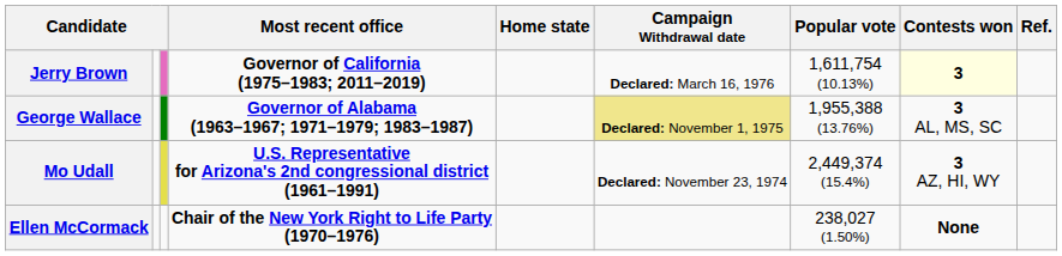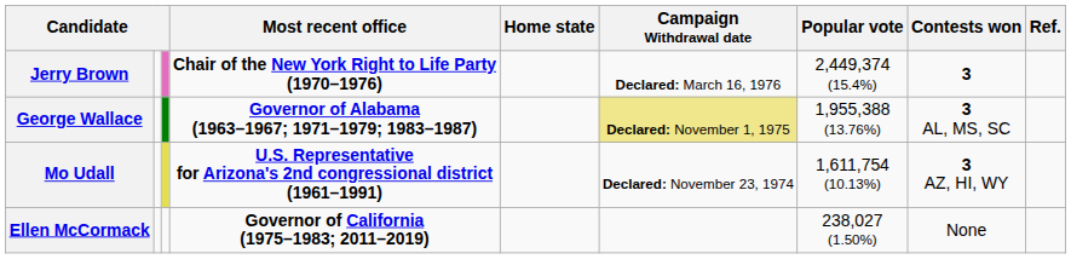Jerry Brown | Most recent office: Governor of California (1975–1983; 2011–2019) -> Chair of the New York Right to Life Party (1970–1976)
Jerry Brown | Popular vote: 1,611,754 (10.13%) -> 2,449,374 (15.4%)
Jerry Brown | Contests won: lightyellow background -> no background
Mo Udall | Popular vote: 2,449,374 (15.4%) -> 1,611,754 (10.13%)
Ellen McCormack | Most recent office: Chair of the New York Right to Life Party (1970–1976) -> Governor of California (1975–1983; 2011–2019)
Ellen McCormack | Contests won: bold -> normal
